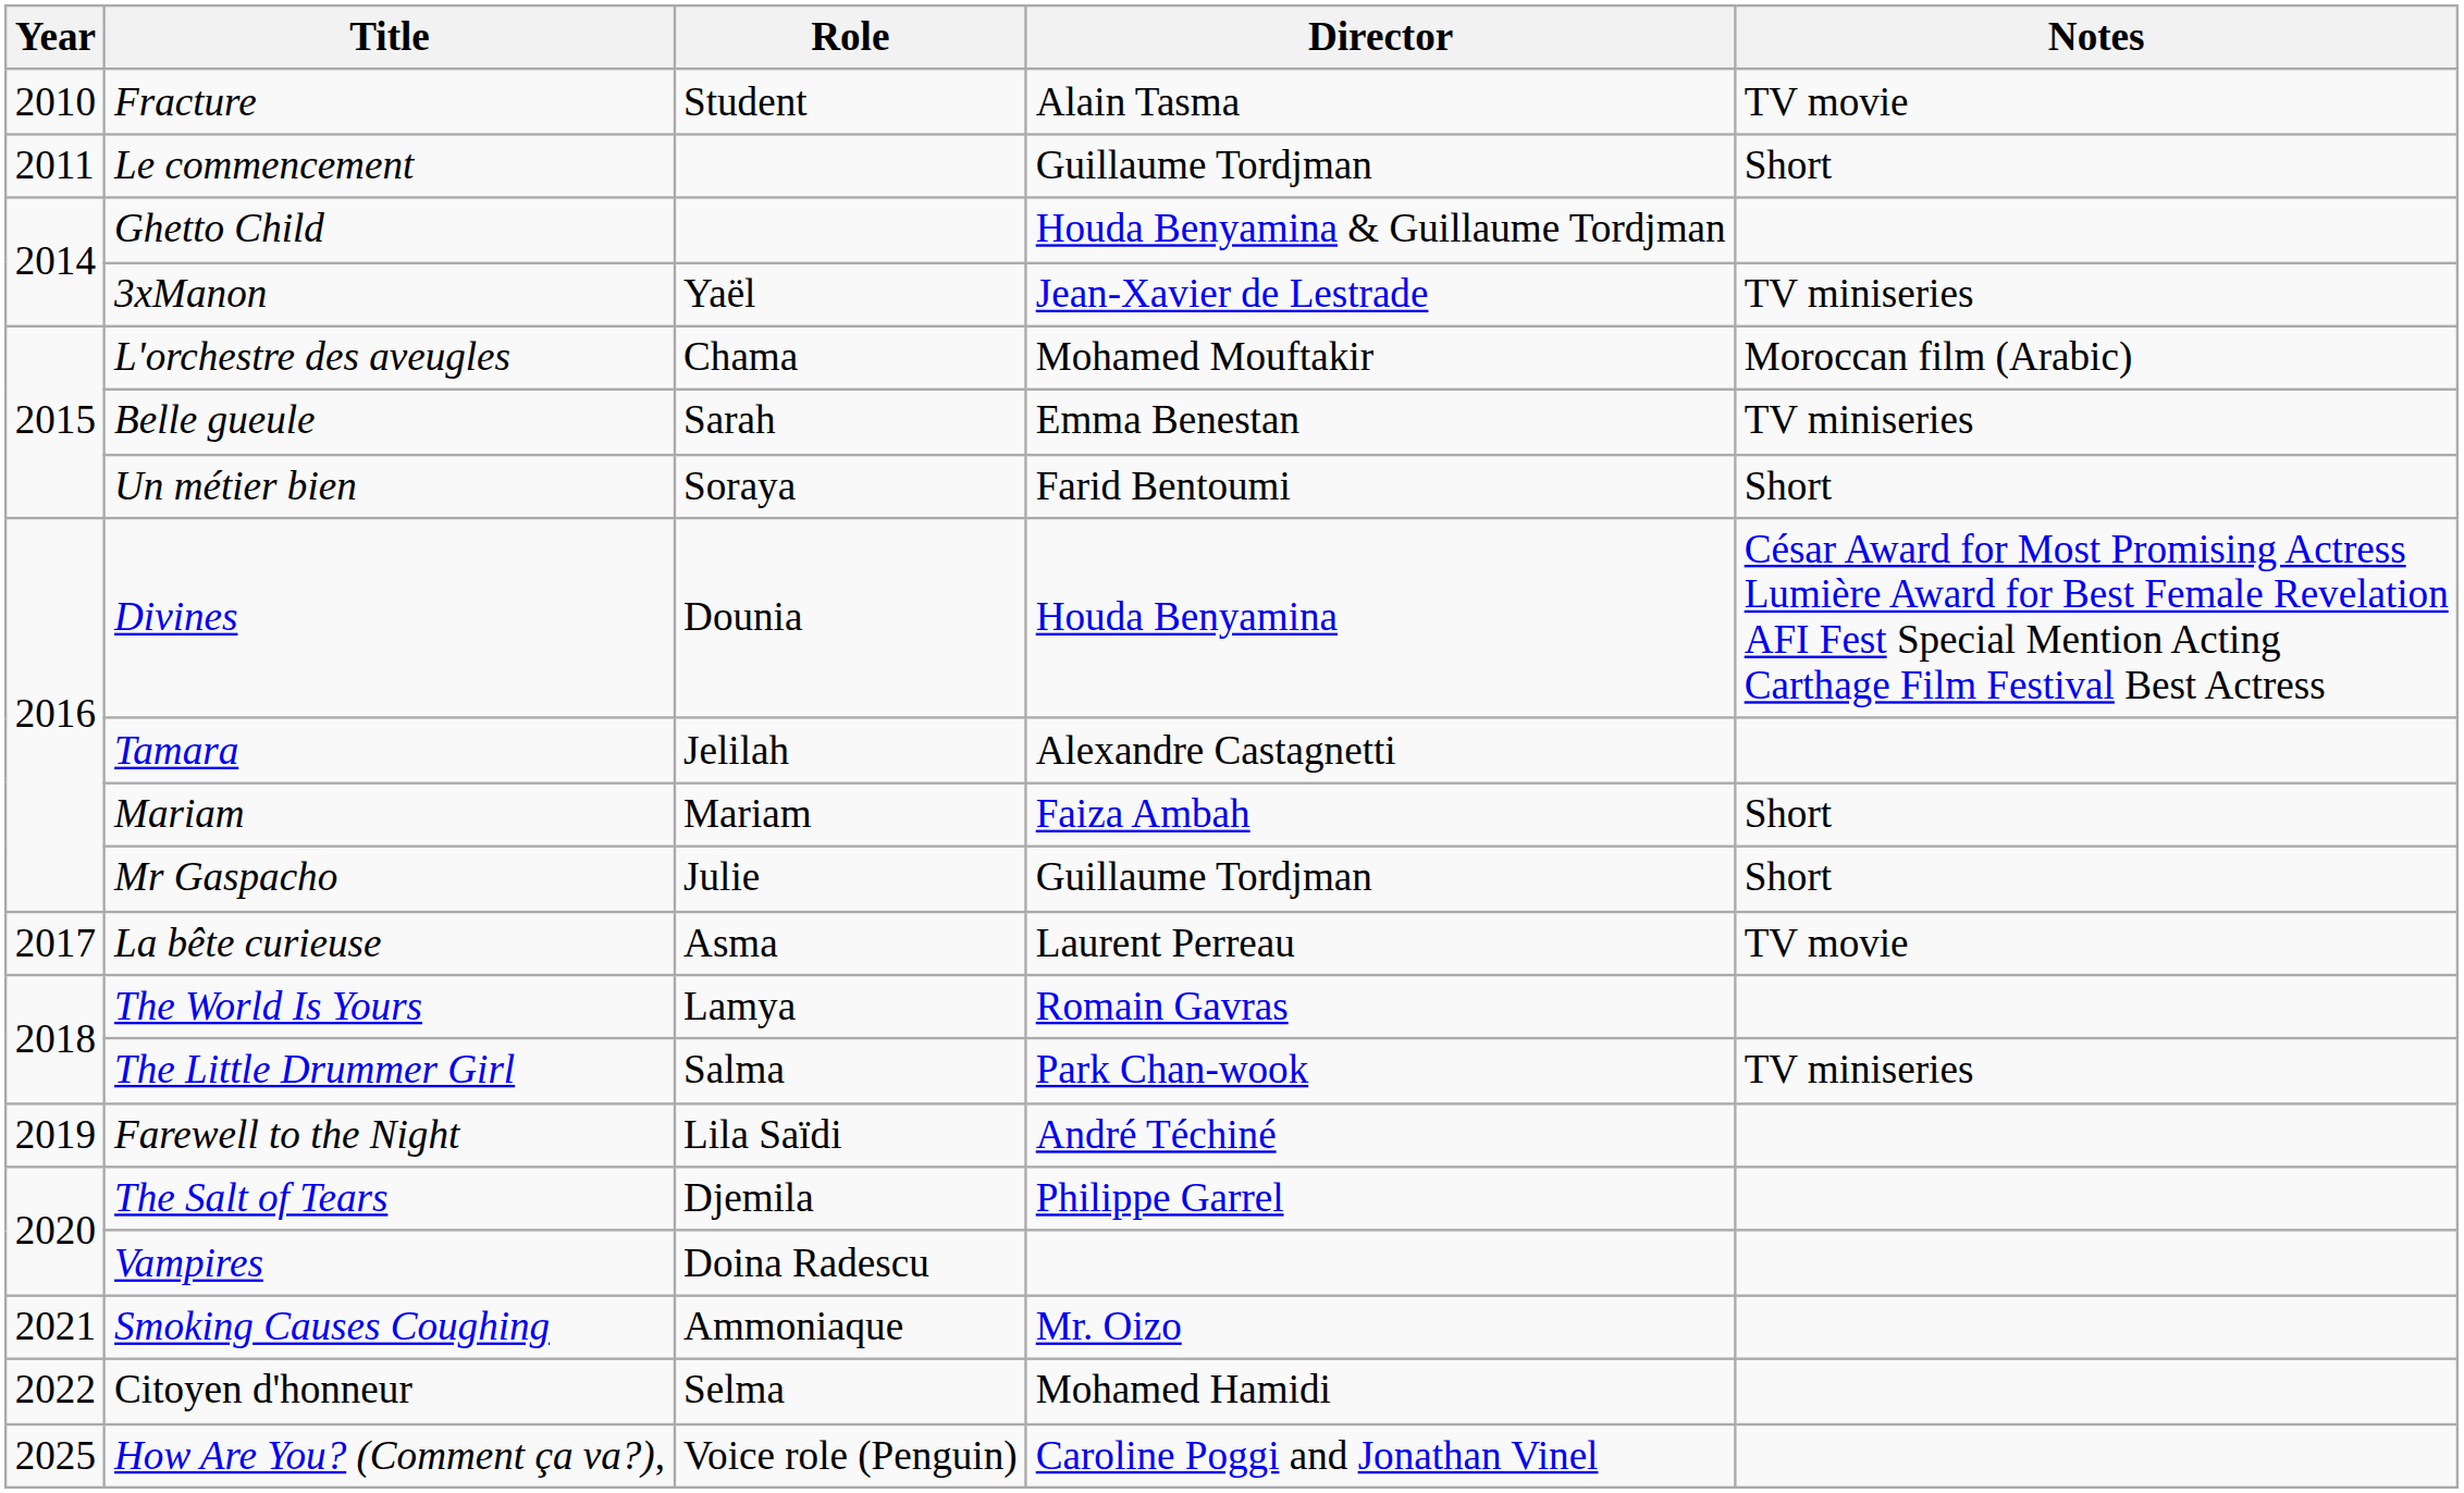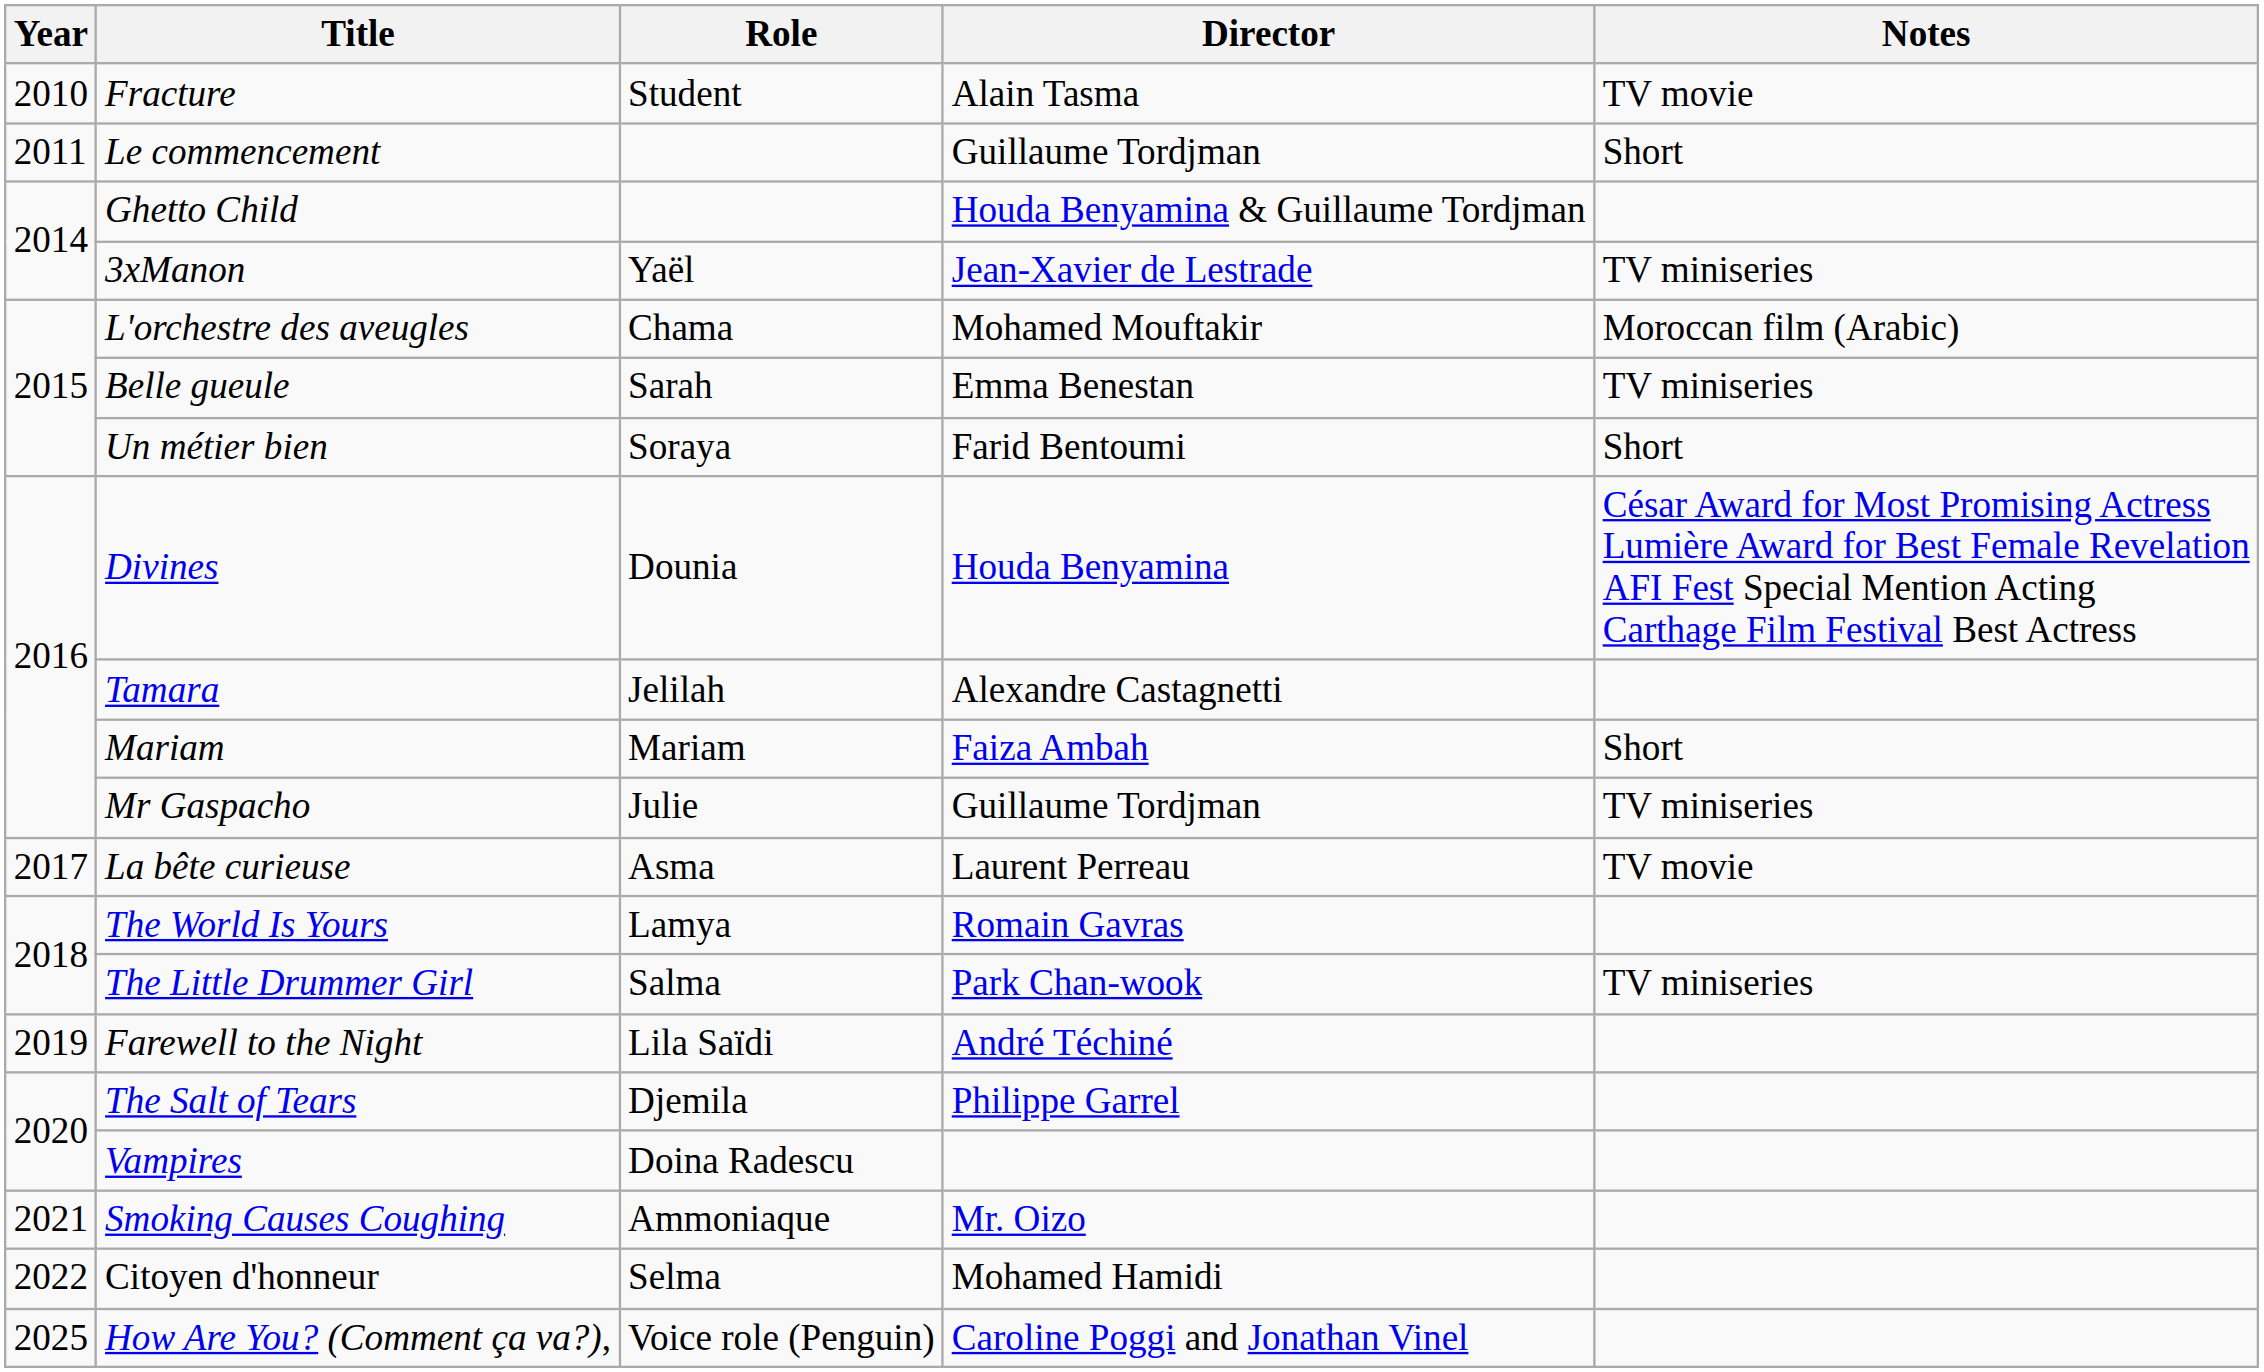Mr Gaspacho | Notes: Short -> TV miniseries
